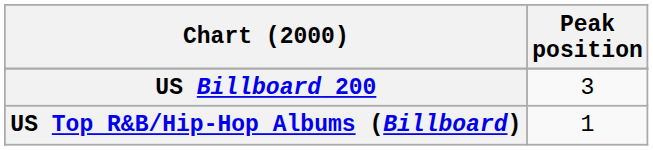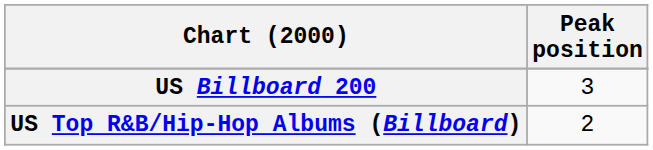US Top R&B/Hip-Hop Albums (Billboard) | Peak position: 1 -> 2
